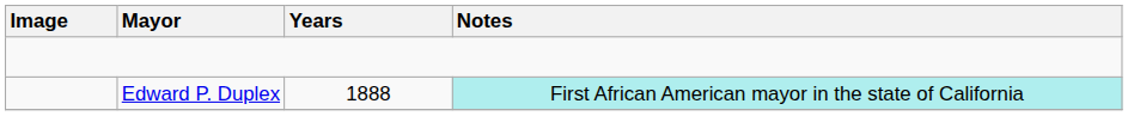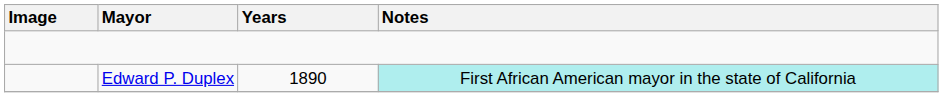Edward P. Duplex | Years: 1888 -> 1890
